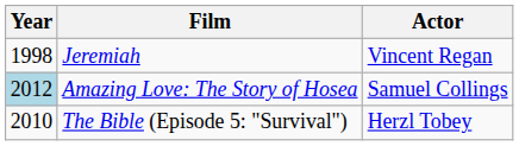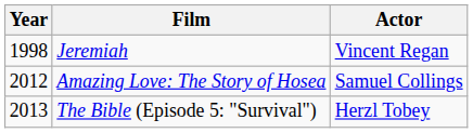Amazing Love: The Story of Hosea | Year: lightblue background -> no background
The Bible (Episode 5: "Survival") | Year: 2010 -> 2013
